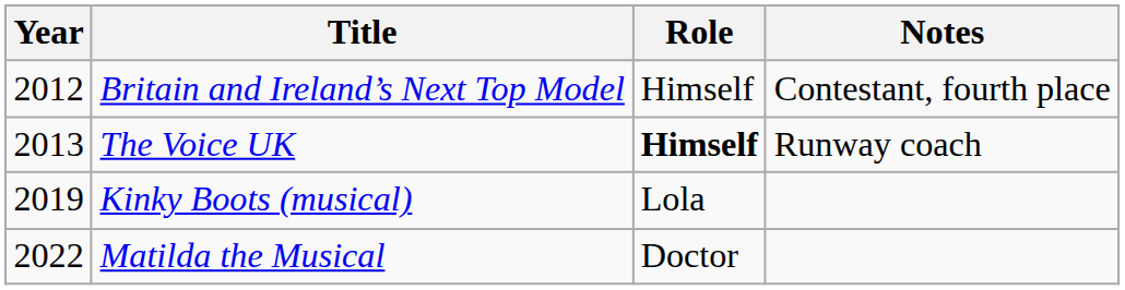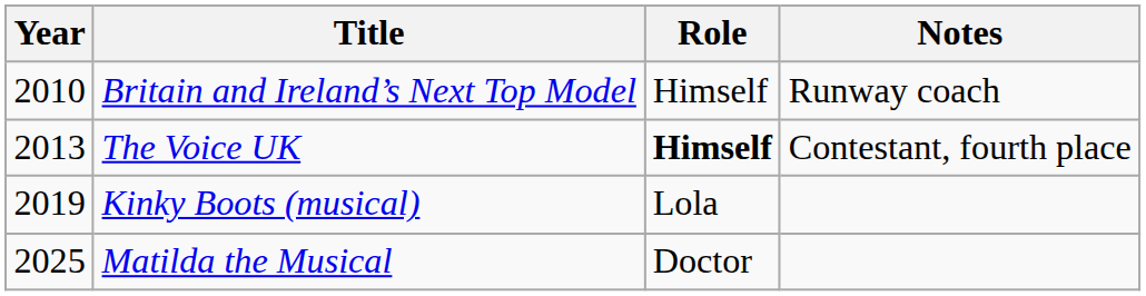Britain and Ireland’s Next Top Model | Year: 2012 -> 2010
Britain and Ireland’s Next Top Model | Notes: Contestant, fourth place -> Runway coach
The Voice UK | Notes: Runway coach -> Contestant, fourth place
Matilda the Musical | Year: 2022 -> 2025
